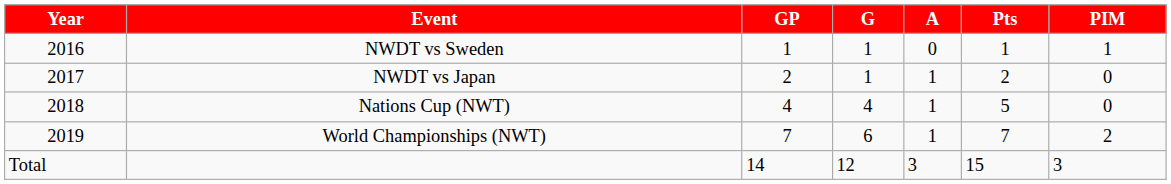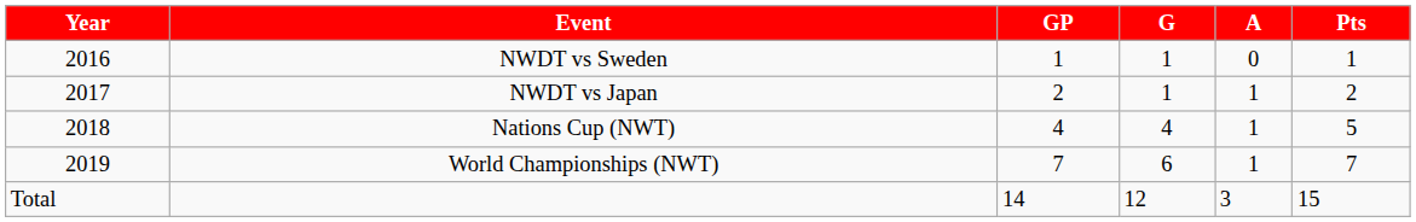- column: PIM | 1 | 0 | 0 | 2 | 3
